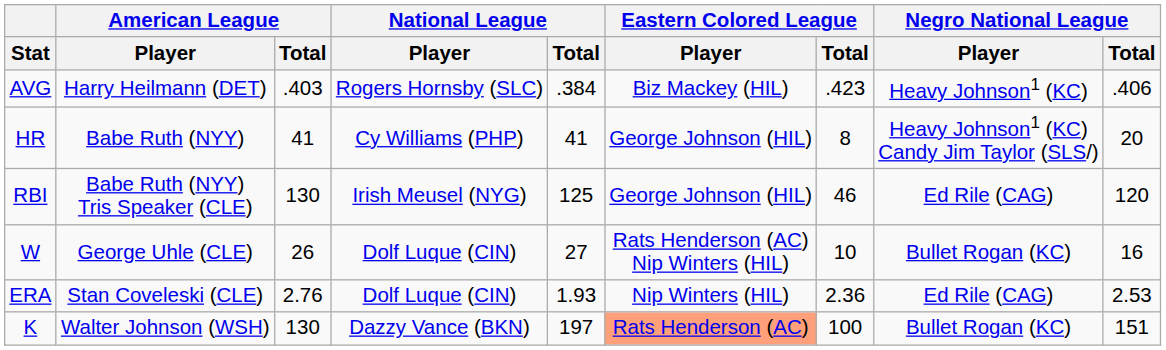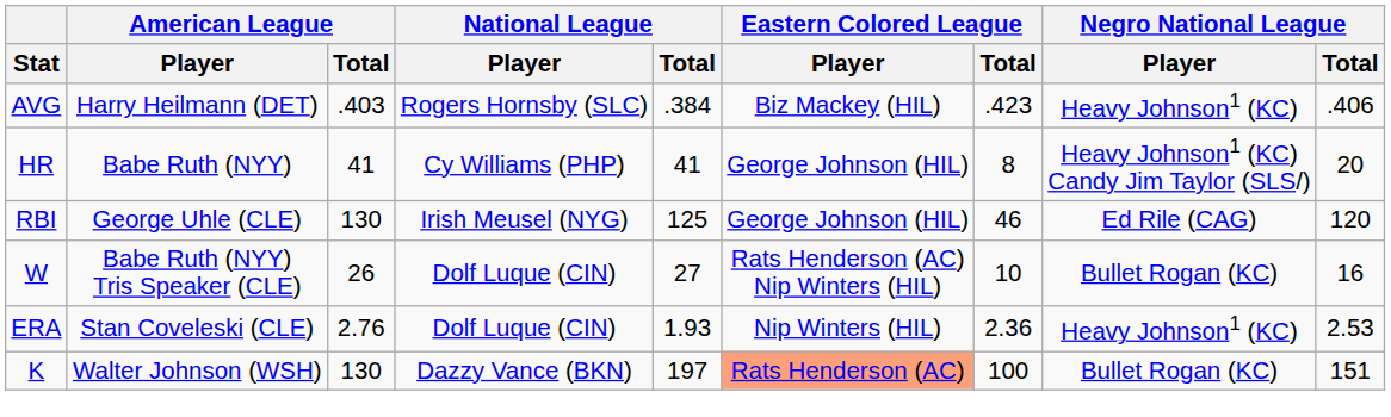RBI | American League / Player: Babe Ruth (NYY) Tris Speaker (CLE) -> George Uhle (CLE)
W | American League / Player: George Uhle (CLE) -> Babe Ruth (NYY) Tris Speaker (CLE)
ERA | Negro National League / Player: Ed Rile (CAG) -> Heavy Johnson1 (KC)
